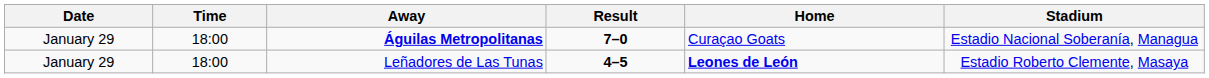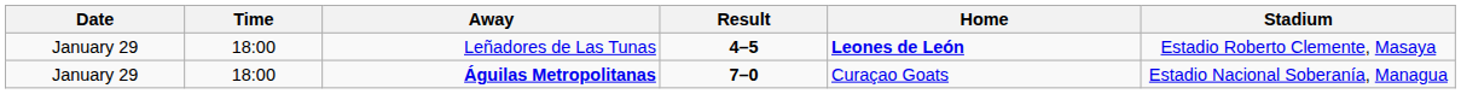rows swapped: Águilas Metropolitanas <-> Leñadores de Las Tunas
